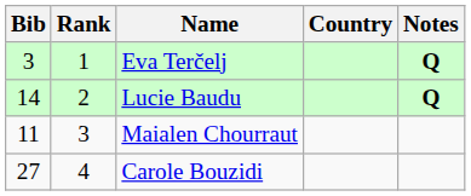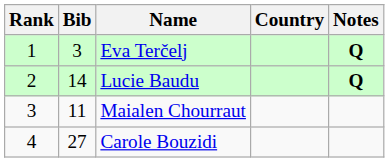columns swapped: Rank <-> Bib
